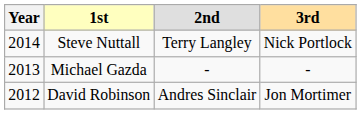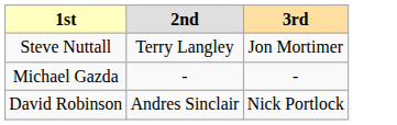- column: Year | 2014 | 2013 | 2012
Steve Nuttall | 3rd: Nick Portlock -> Jon Mortimer
David Robinson | 3rd: Jon Mortimer -> Nick Portlock
